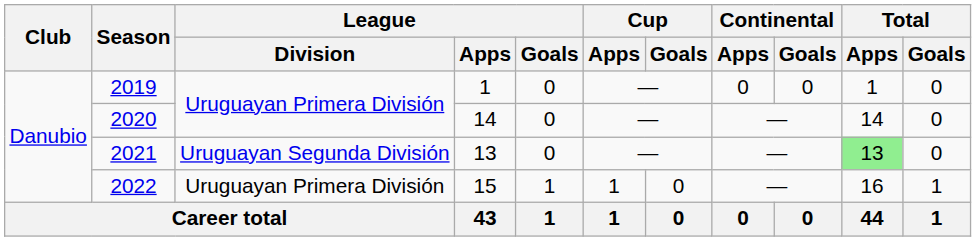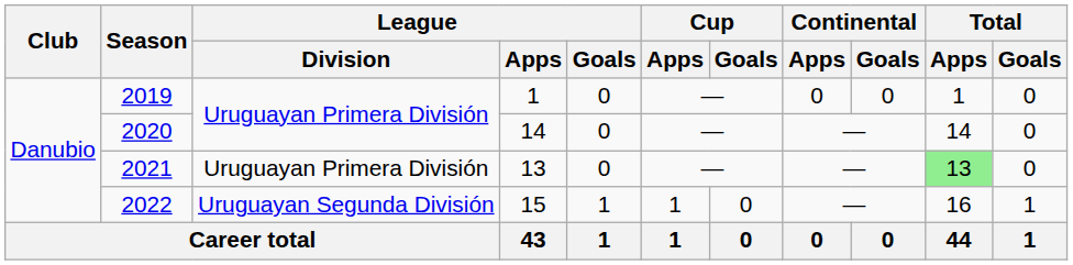2021 | League / Division: Uruguayan Segunda División -> Uruguayan Primera División
2022 | League / Division: Uruguayan Primera División -> Uruguayan Segunda División
